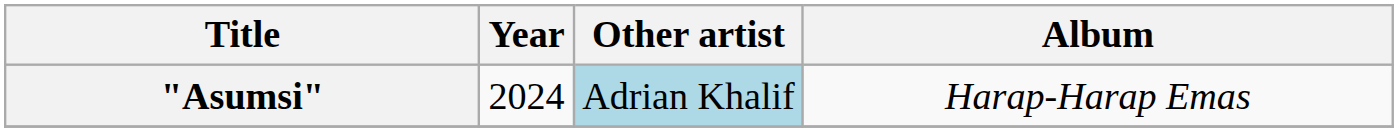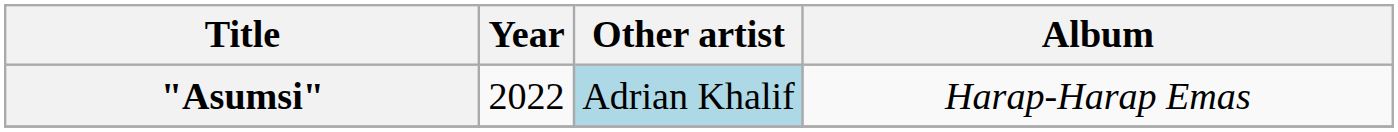"Asumsi" | Year: 2024 -> 2022
